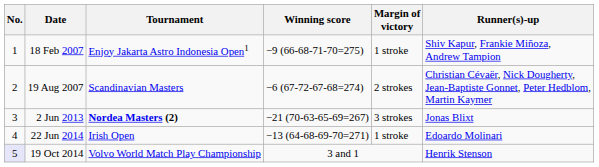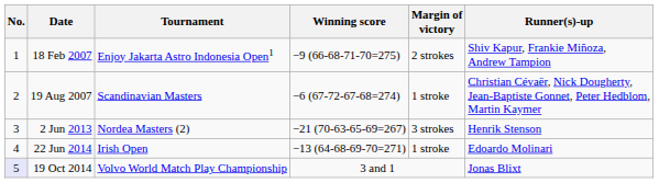18 Feb 2007 | Margin of victory: 1 stroke -> 2 strokes
19 Aug 2007 | Margin of victory: 2 strokes -> 1 stroke
2 Jun 2013 | Tournament: bold -> normal
2 Jun 2013 | Runner(s)-up: Jonas Blixt -> Henrik Stenson
19 Oct 2014 | Runner(s)-up: Henrik Stenson -> Jonas Blixt
